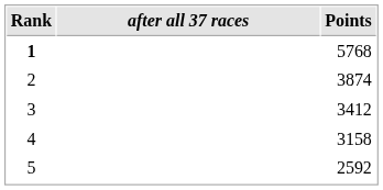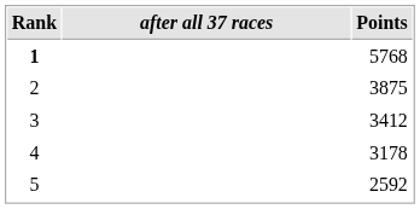2 | Points: 3874 -> 3875
4 | Points: 3158 -> 3178
